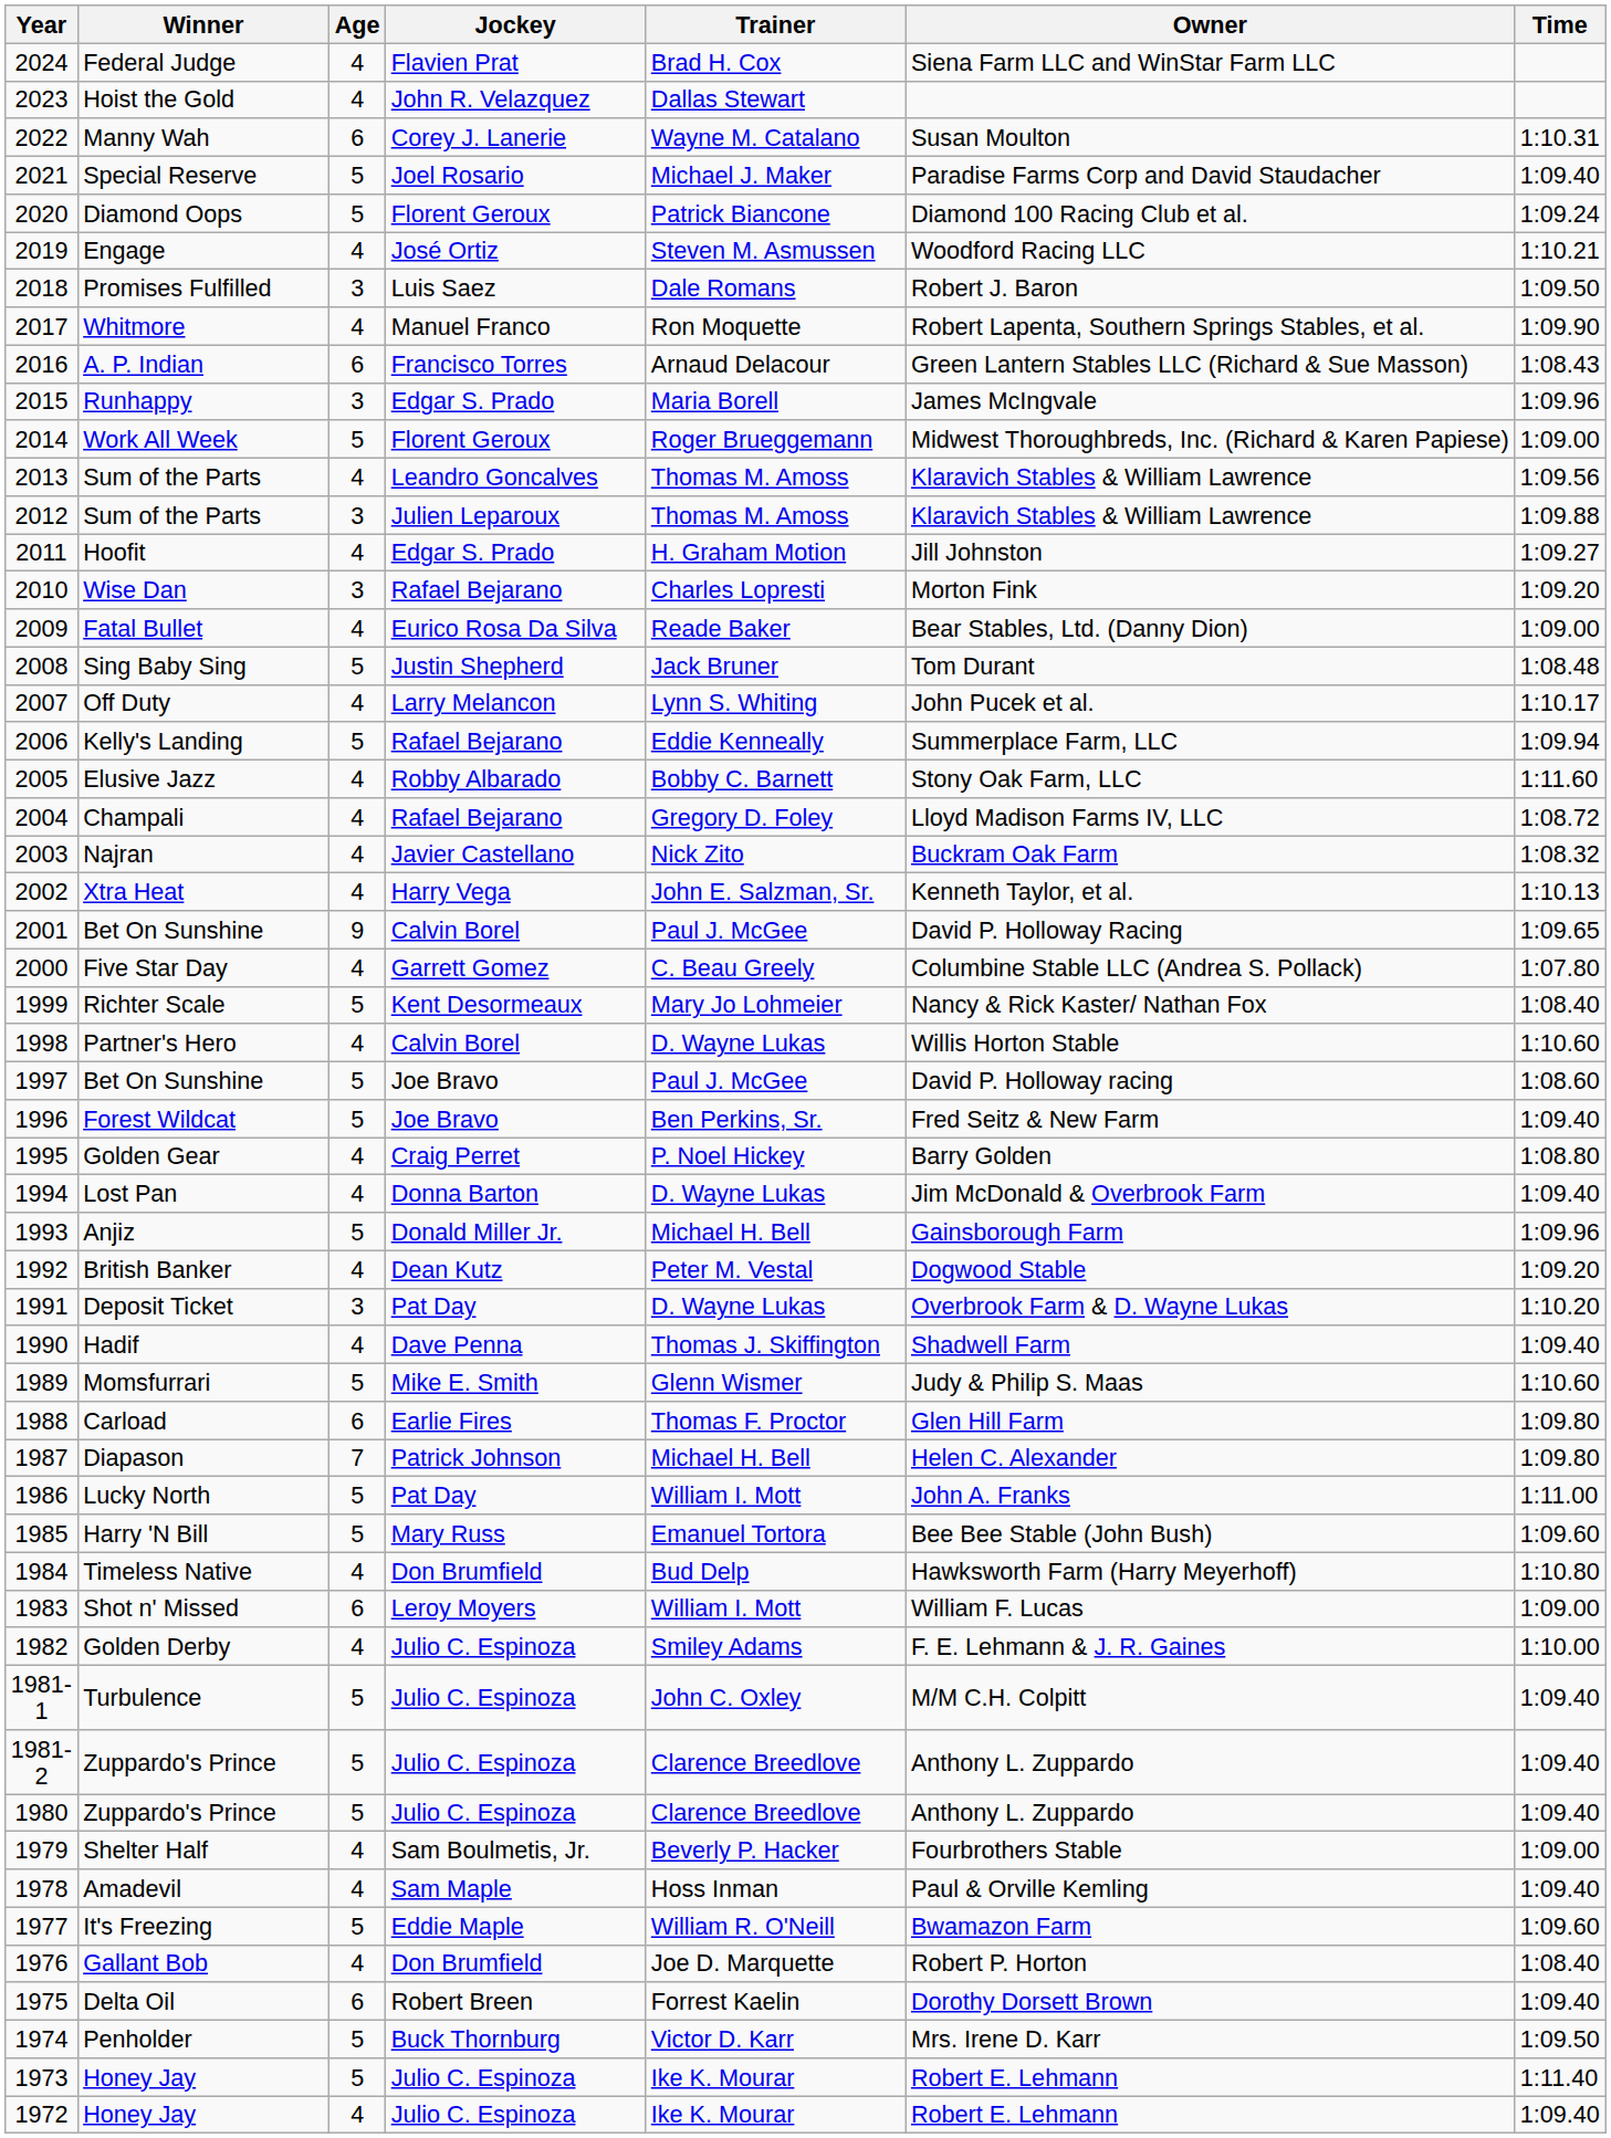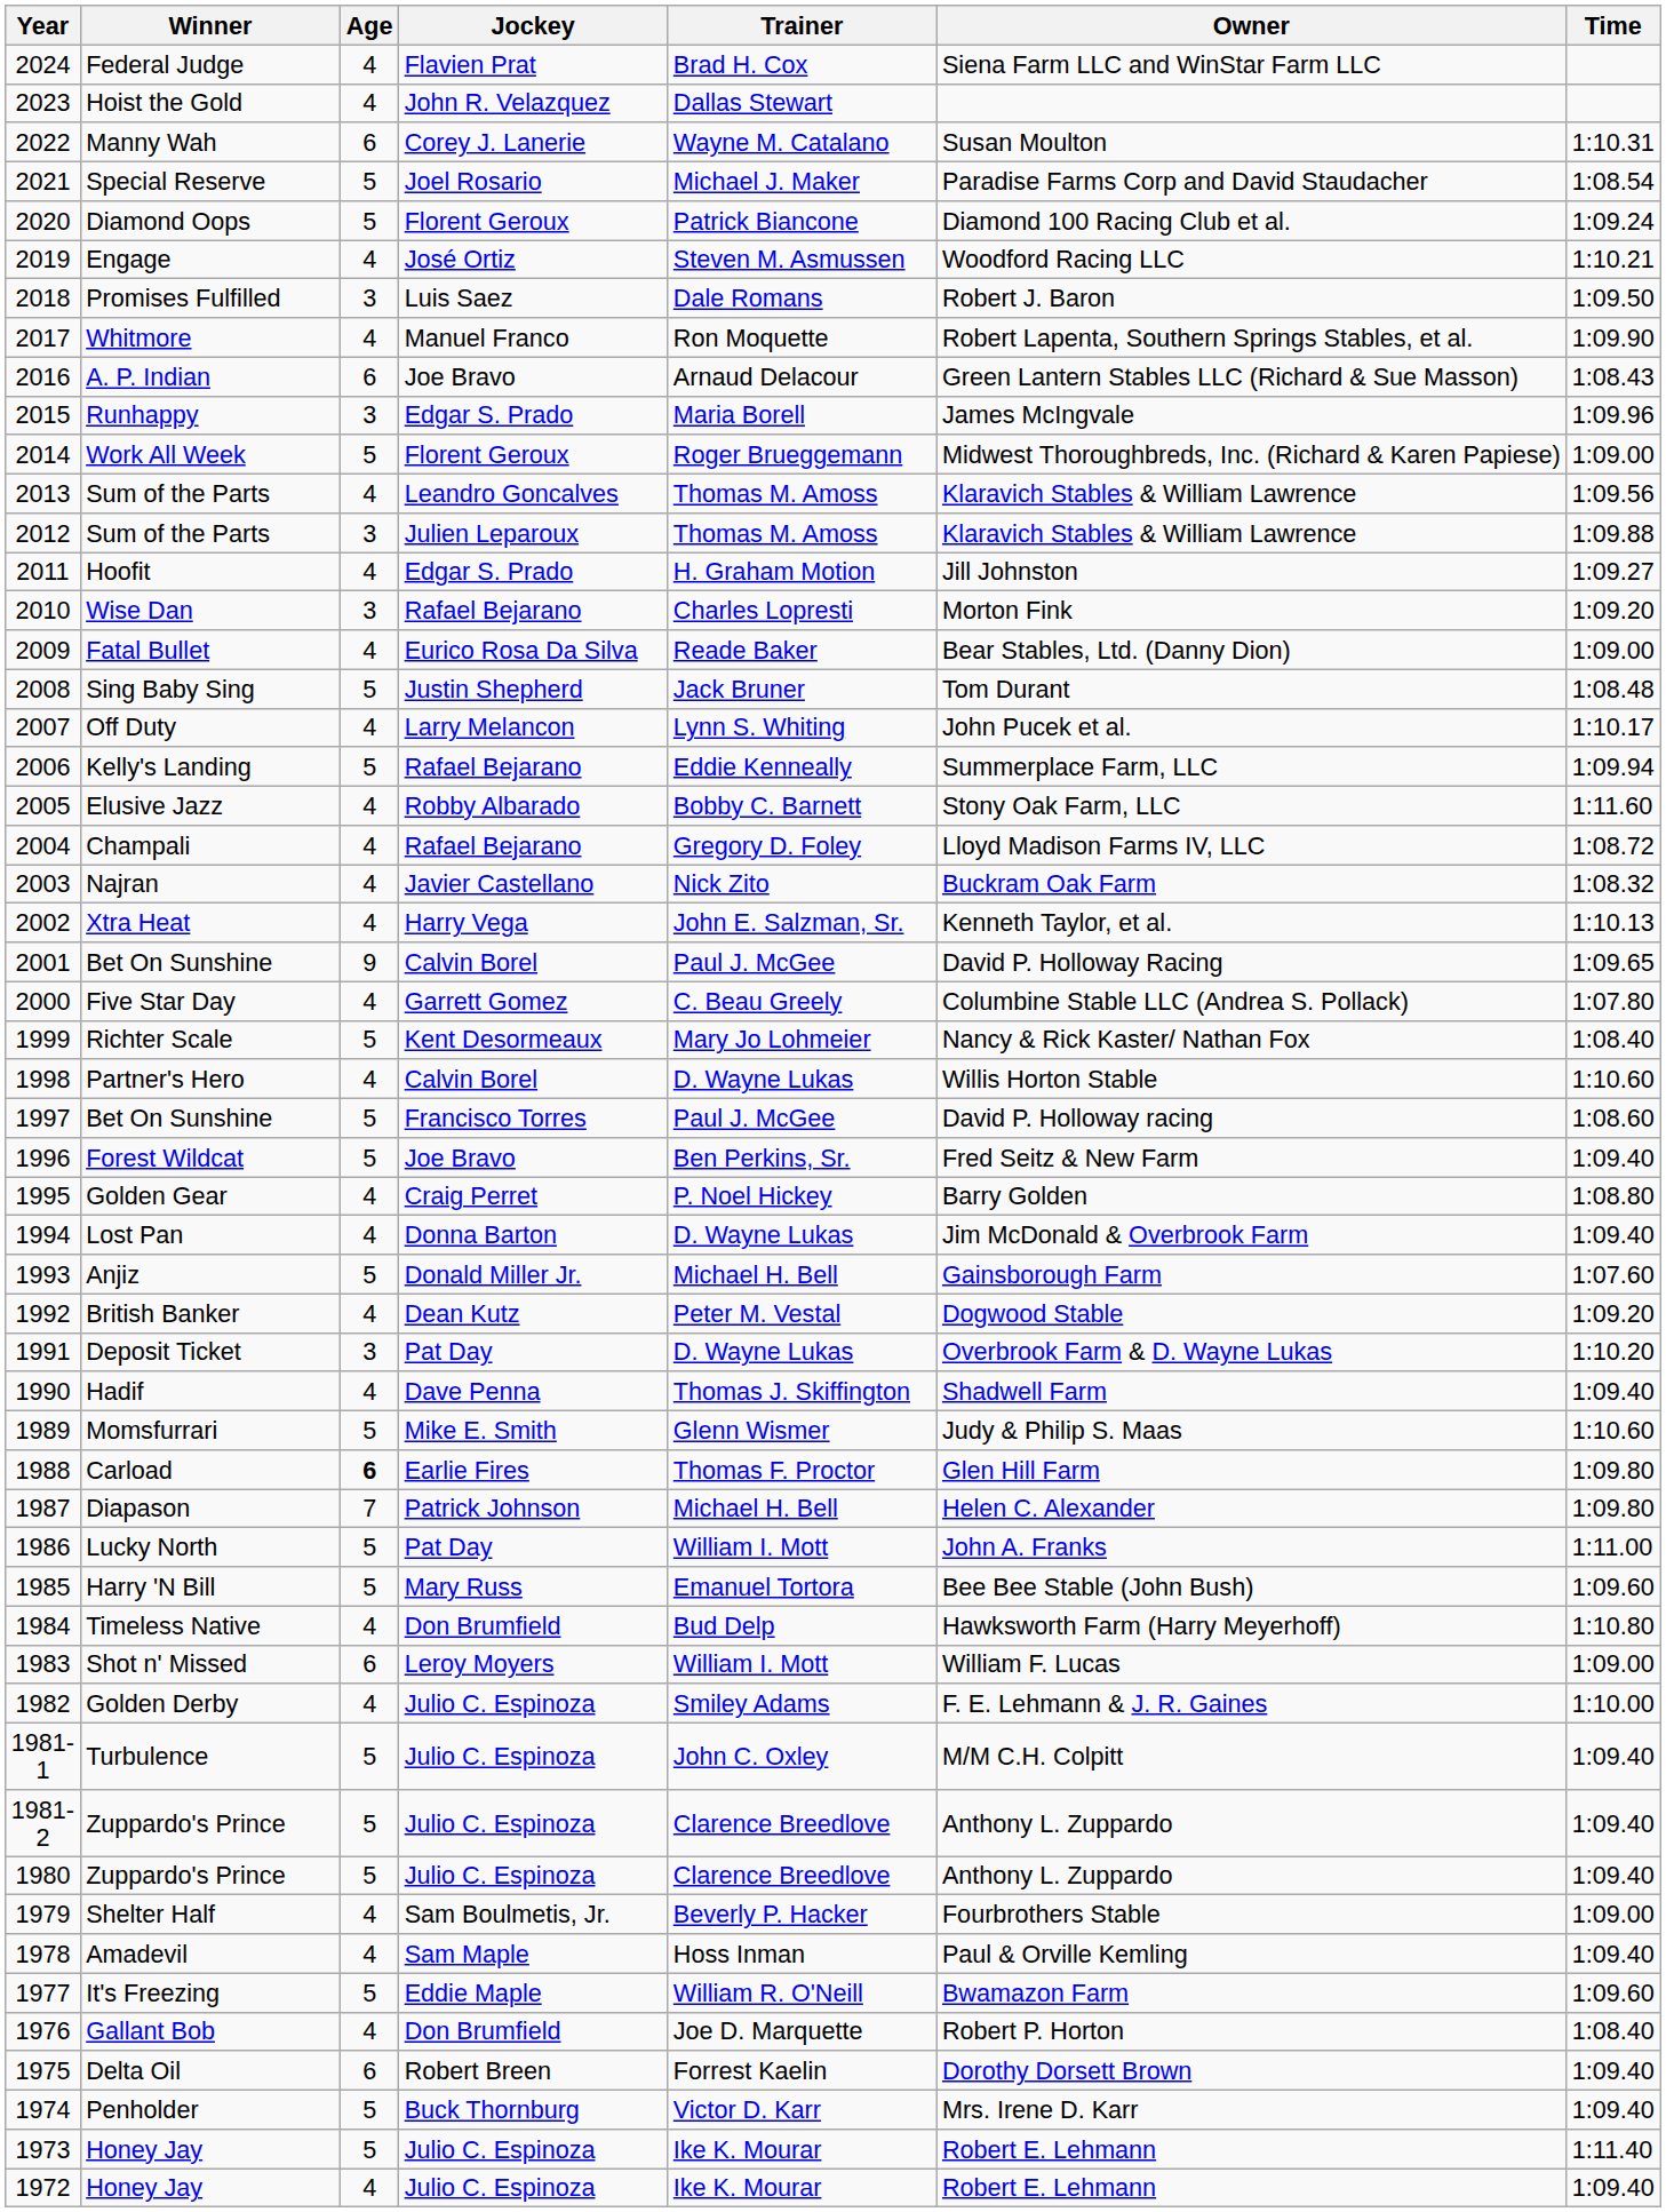Special Reserve | Time: 1:09.40 -> 1:08.54
A. P. Indian | Jockey: Francisco Torres -> Joe Bravo
1997 / Bet On Sunshine | Jockey: Joe Bravo -> Francisco Torres
Anjiz | Time: 1:09.96 -> 1:07.60
Carload | Age: normal -> bold
Penholder | Time: 1:09.50 -> 1:09.40
